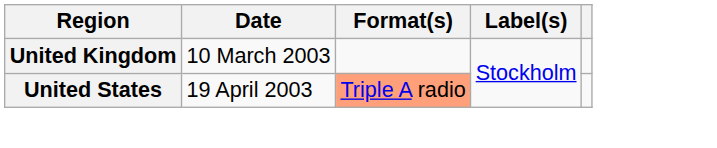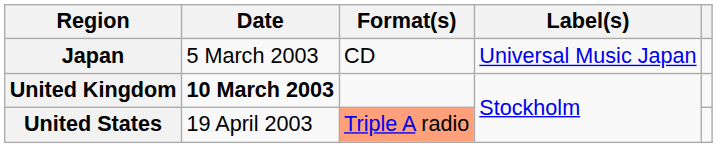+ row: Japan | 5 March 2003 | CD | Universal Music Japan
United Kingdom | Date: normal -> bold
